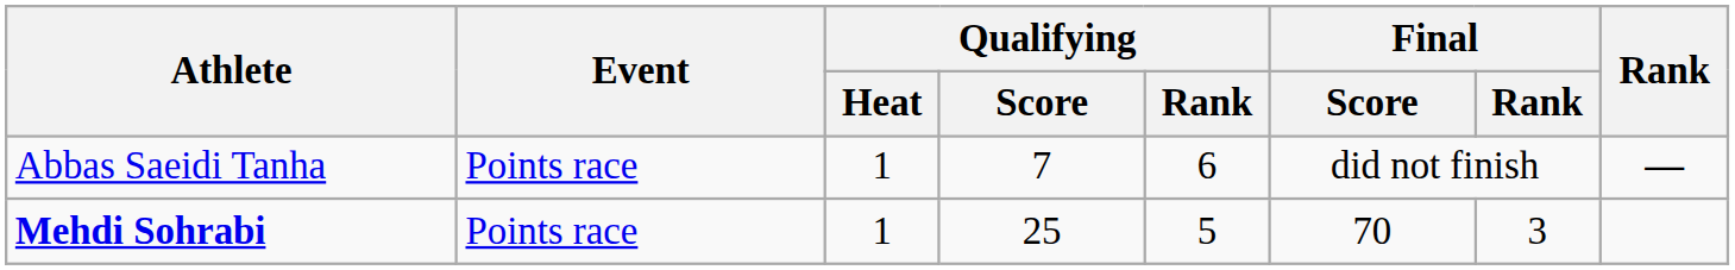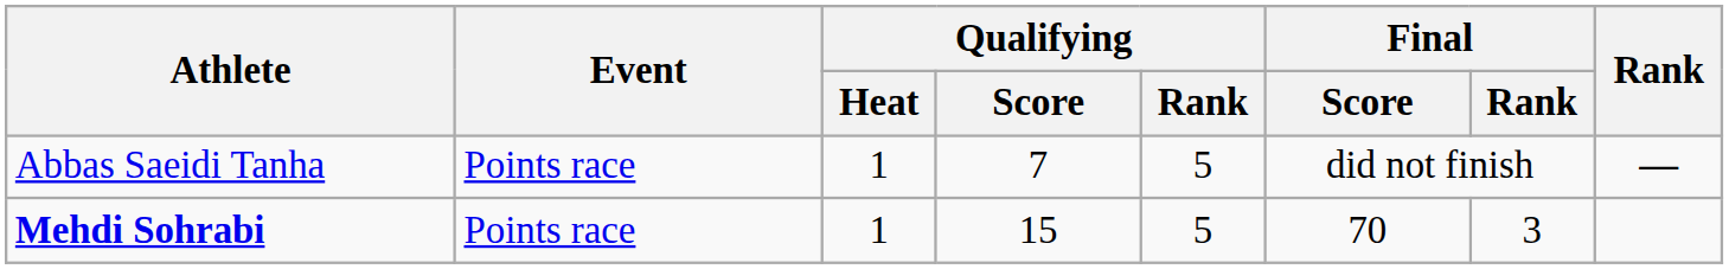Abbas Saeidi Tanha | Qualifying / Rank: 6 -> 5
Mehdi Sohrabi | Qualifying / Score: 25 -> 15
